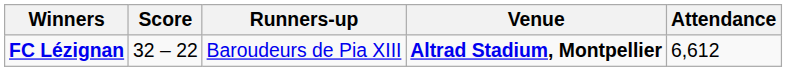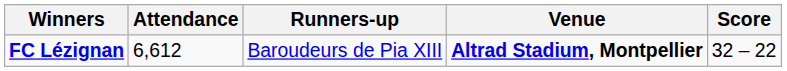columns swapped: Score <-> Attendance
